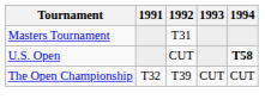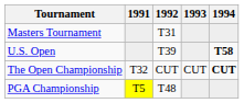U.S. Open | 1992: CUT -> T39
The Open Championship | 1992: T39 -> CUT
The Open Championship | 1994: normal -> bold
+ row: PGA Championship | T5 | T48
